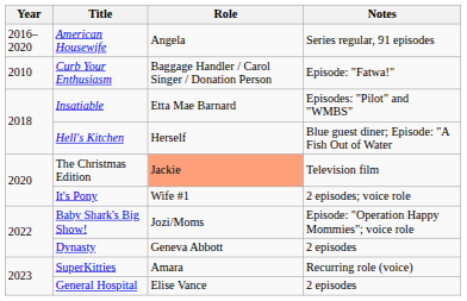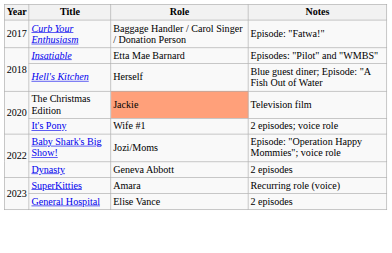- row: 2016–2020 | American Housewife | Angela | Series regular, 91 episodes
Curb Your Enthusiasm | Year: 2010 -> 2017
